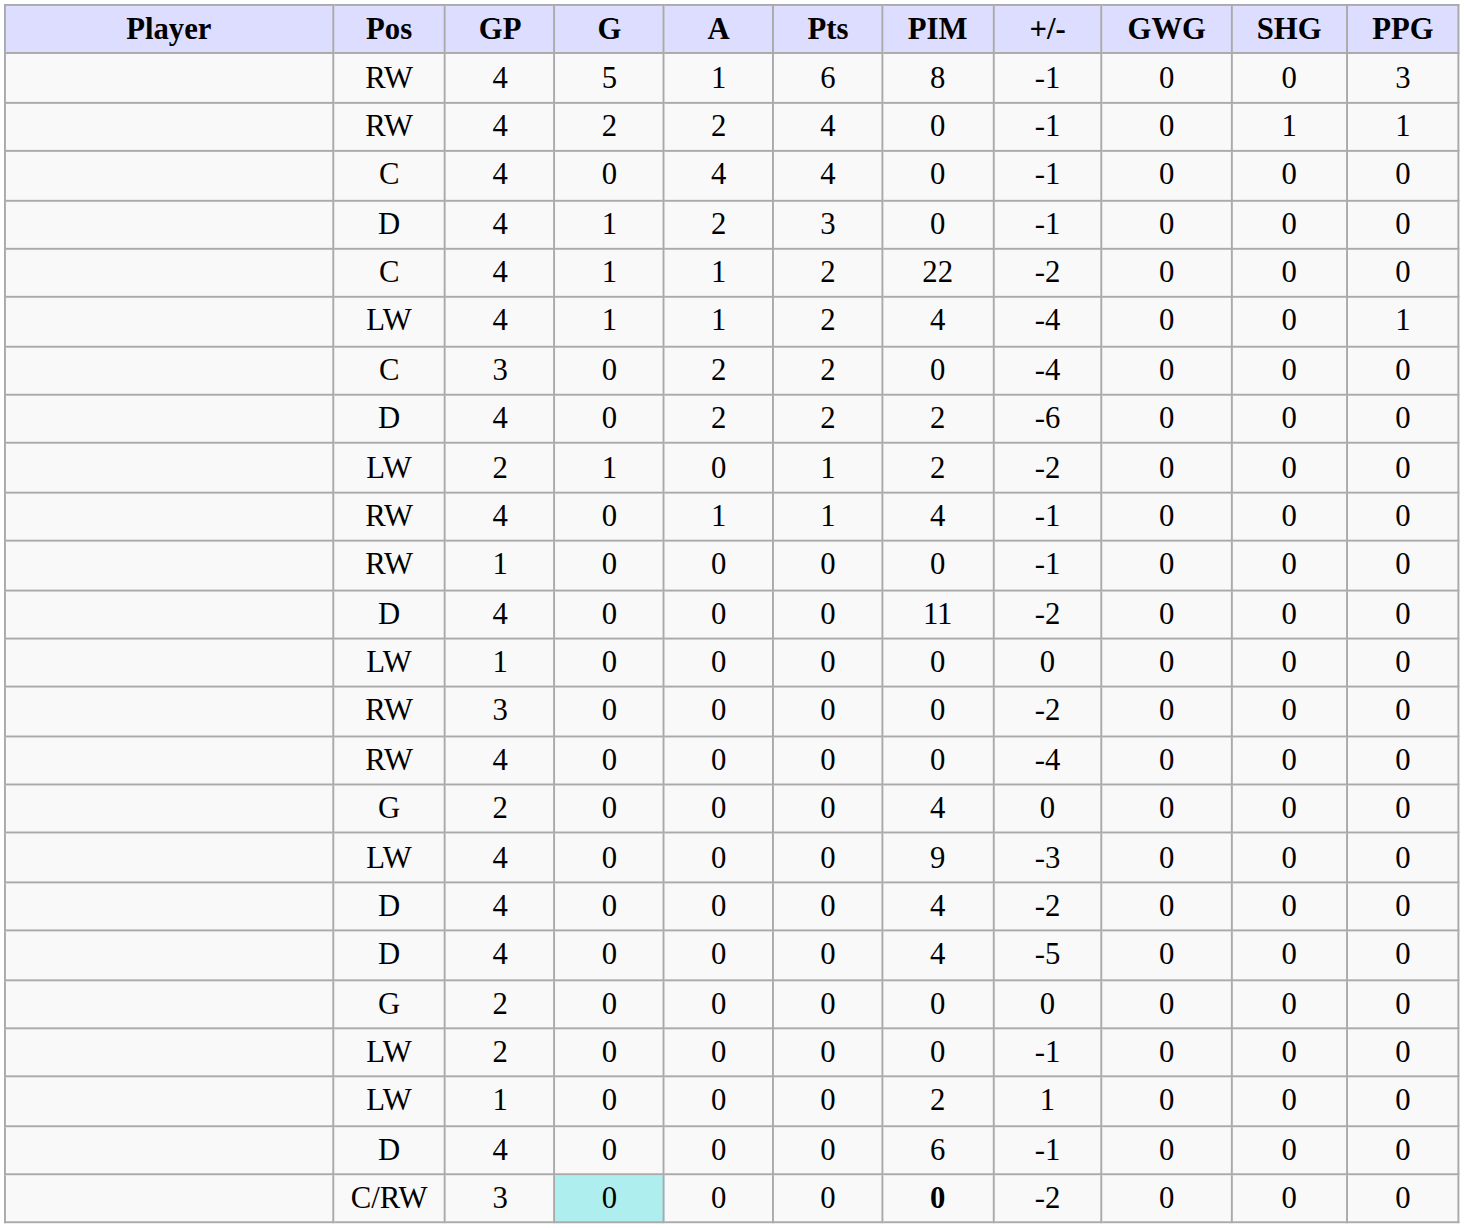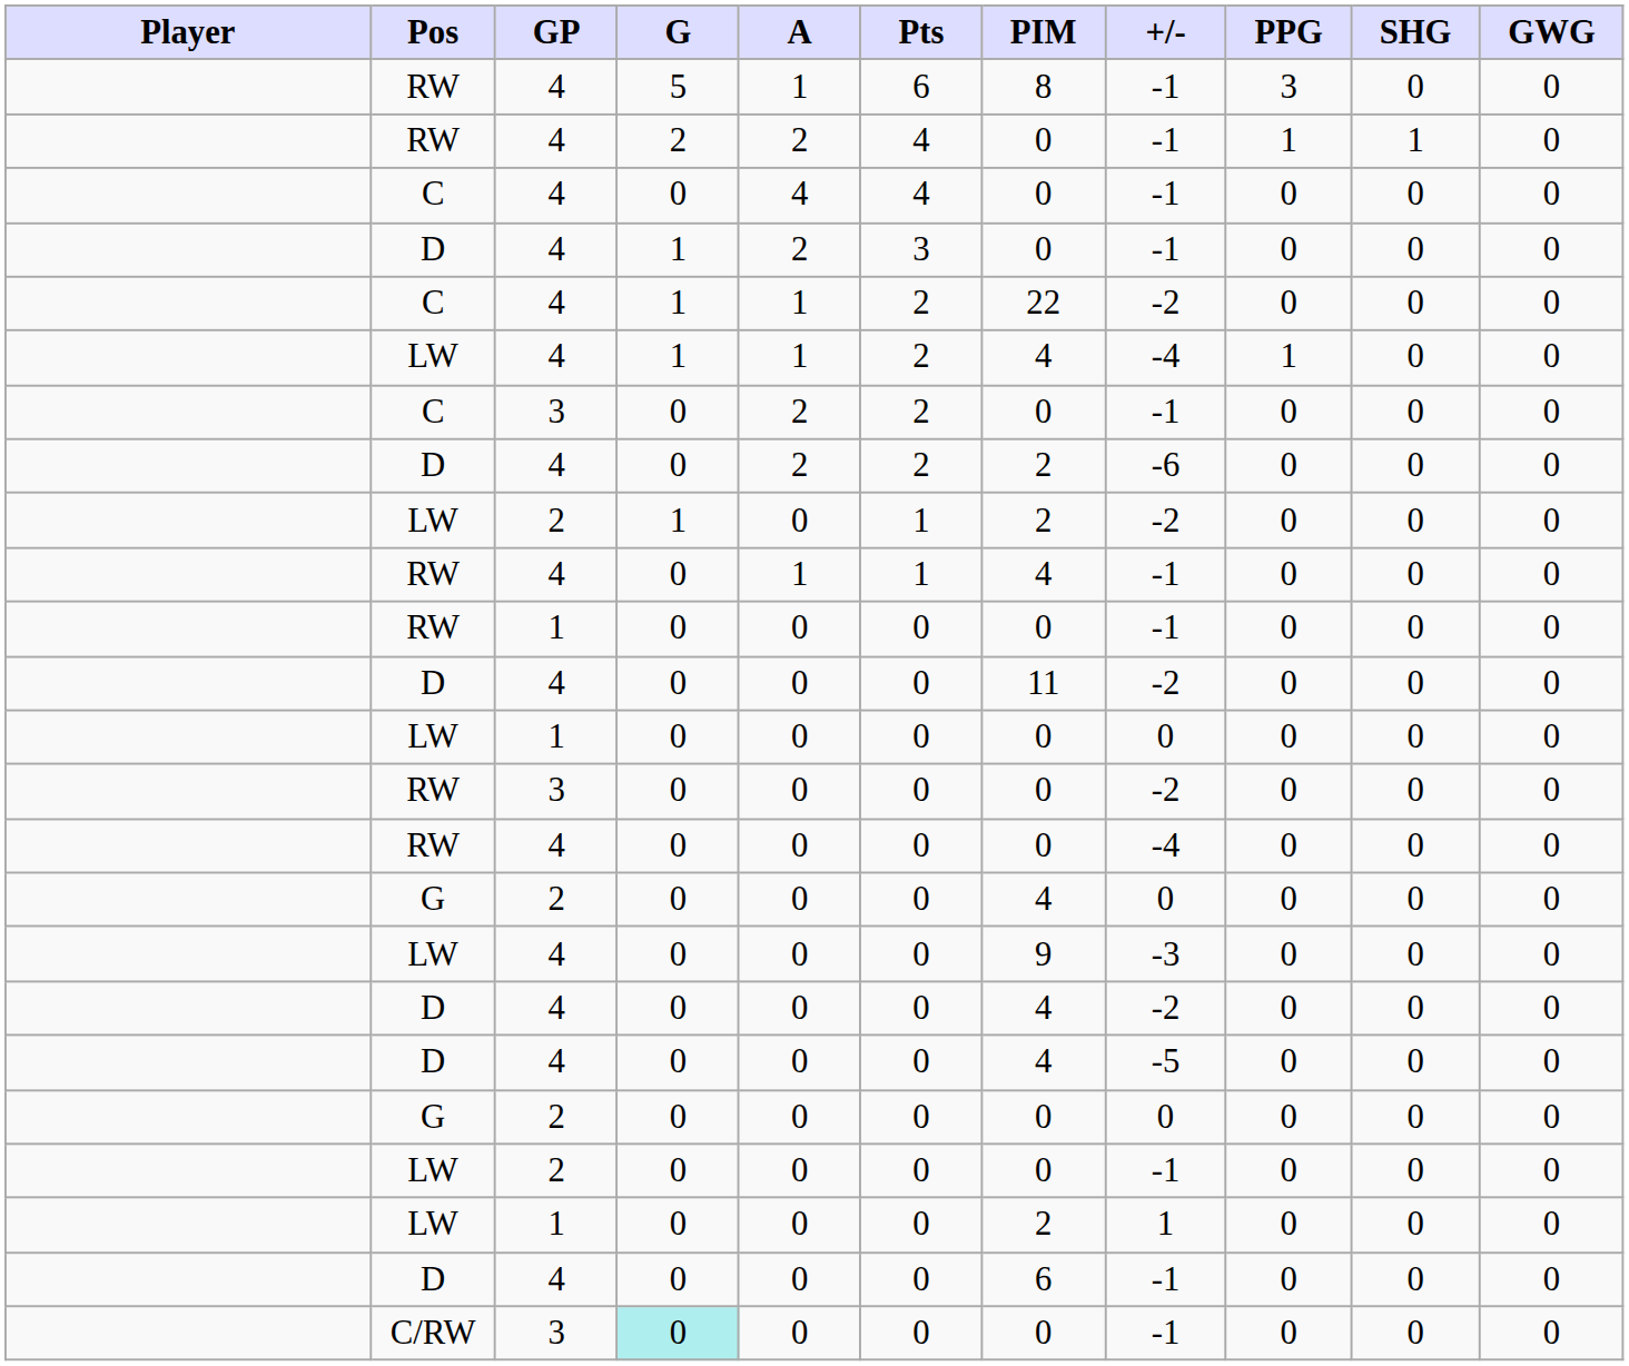columns swapped: PPG <-> GWG
C / 3 | +/-: -4 -> -1
C/RW | PIM: bold -> normal
C/RW | +/-: -2 -> -1
